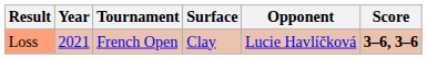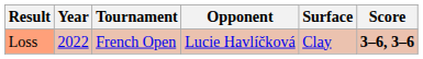columns swapped: Surface <-> Opponent
Loss | Year: 2021 -> 2022
